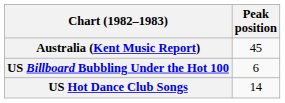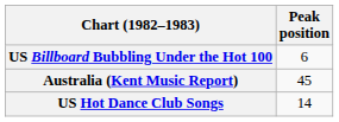rows swapped: Australia (Kent Music Report) <-> US Billboard Bubbling Under the Hot 100
